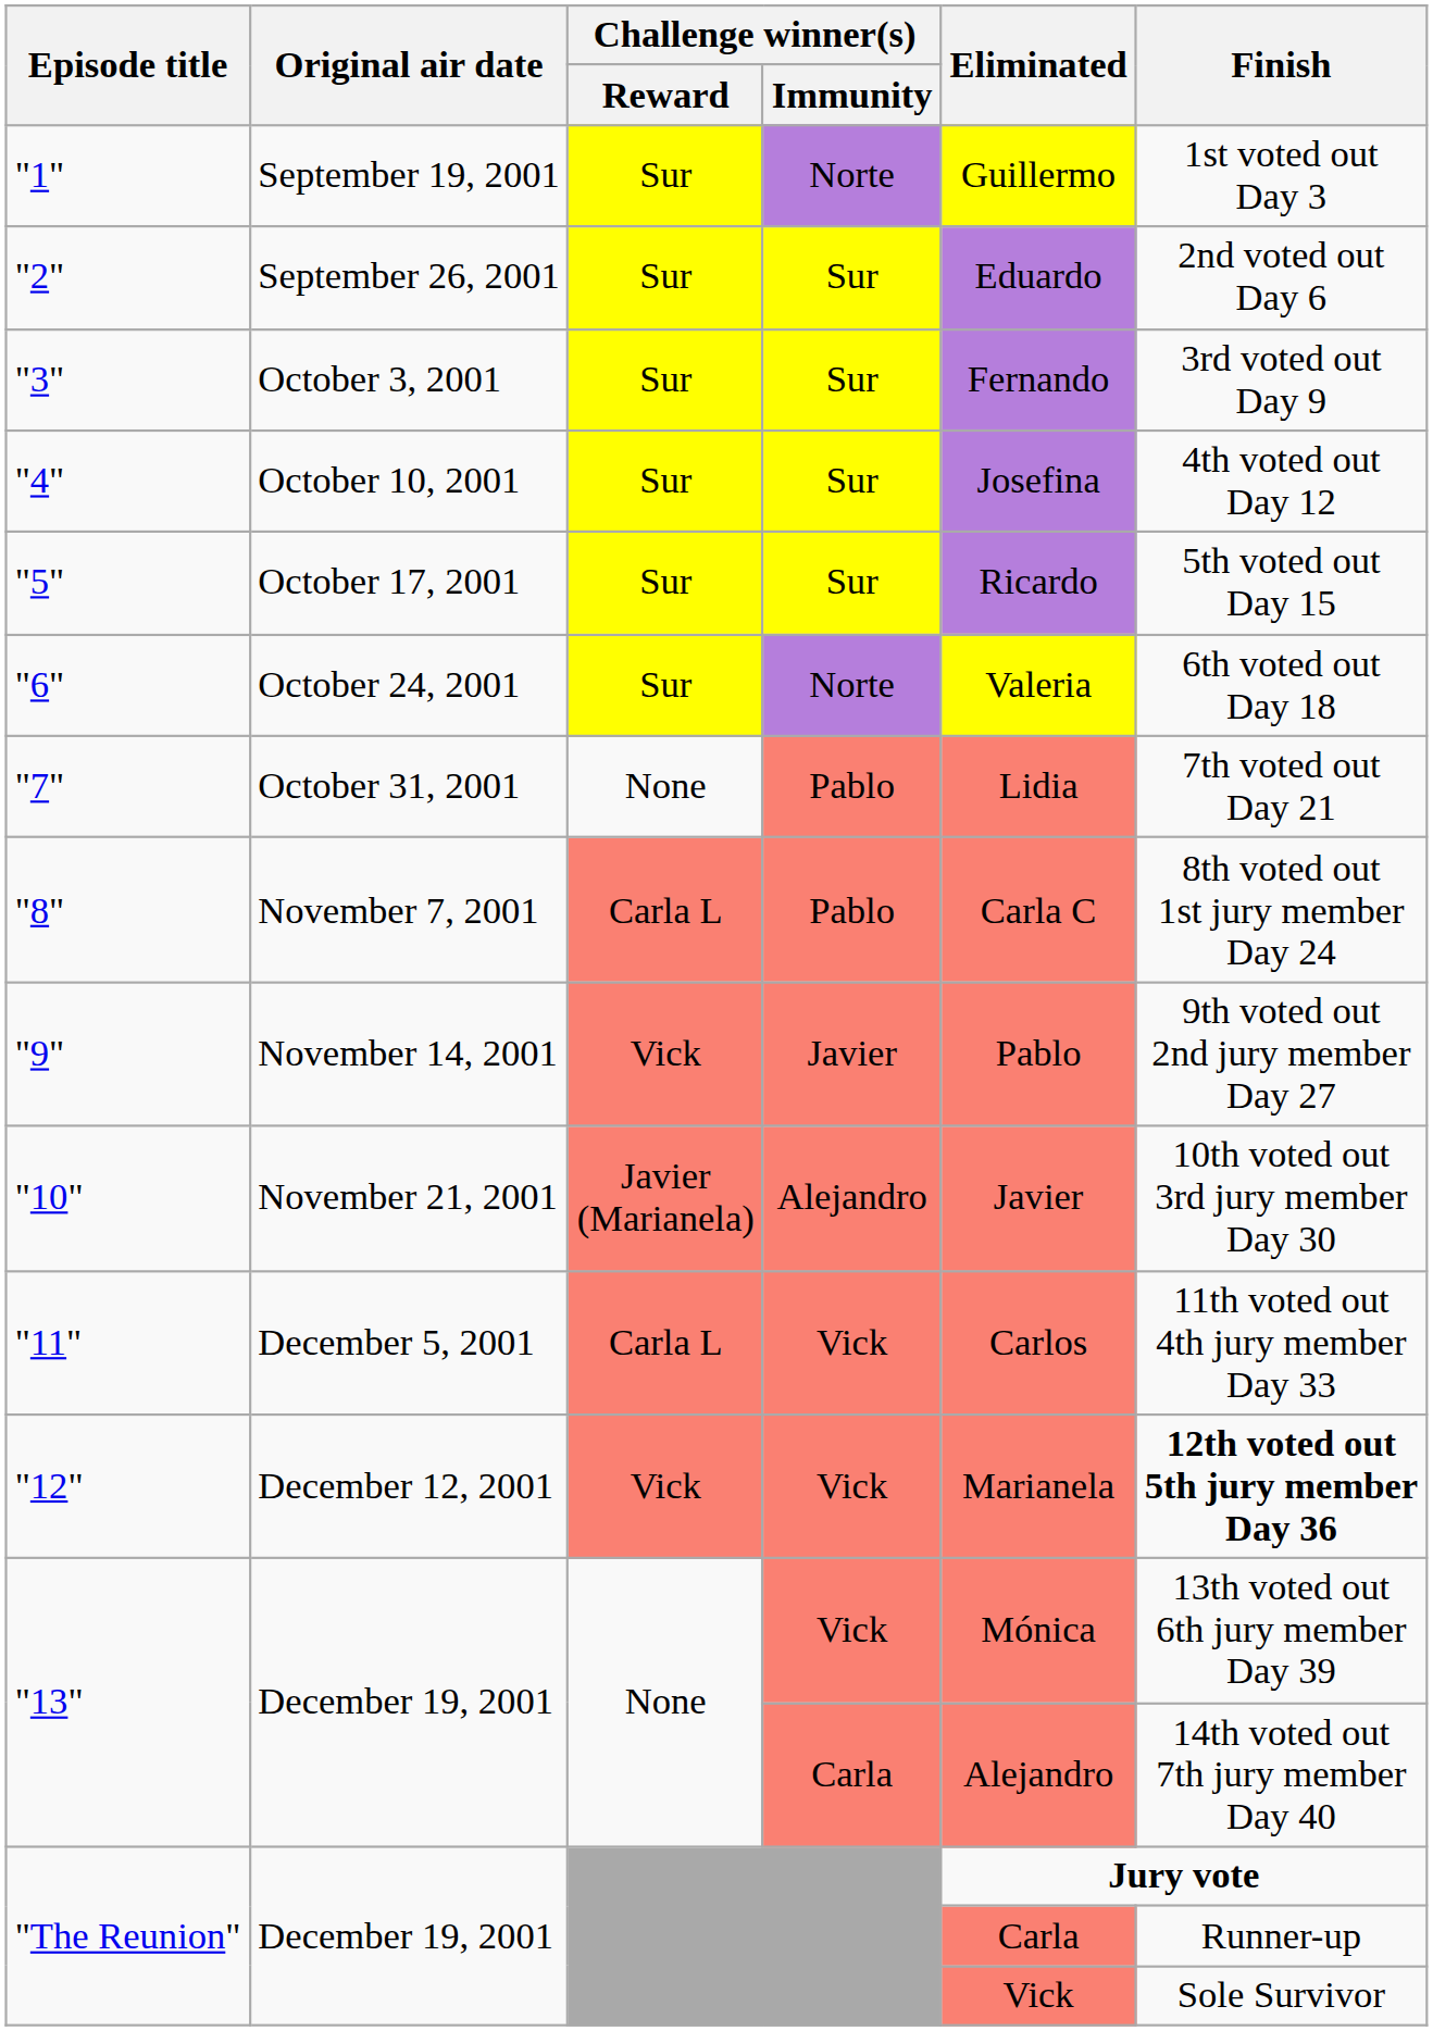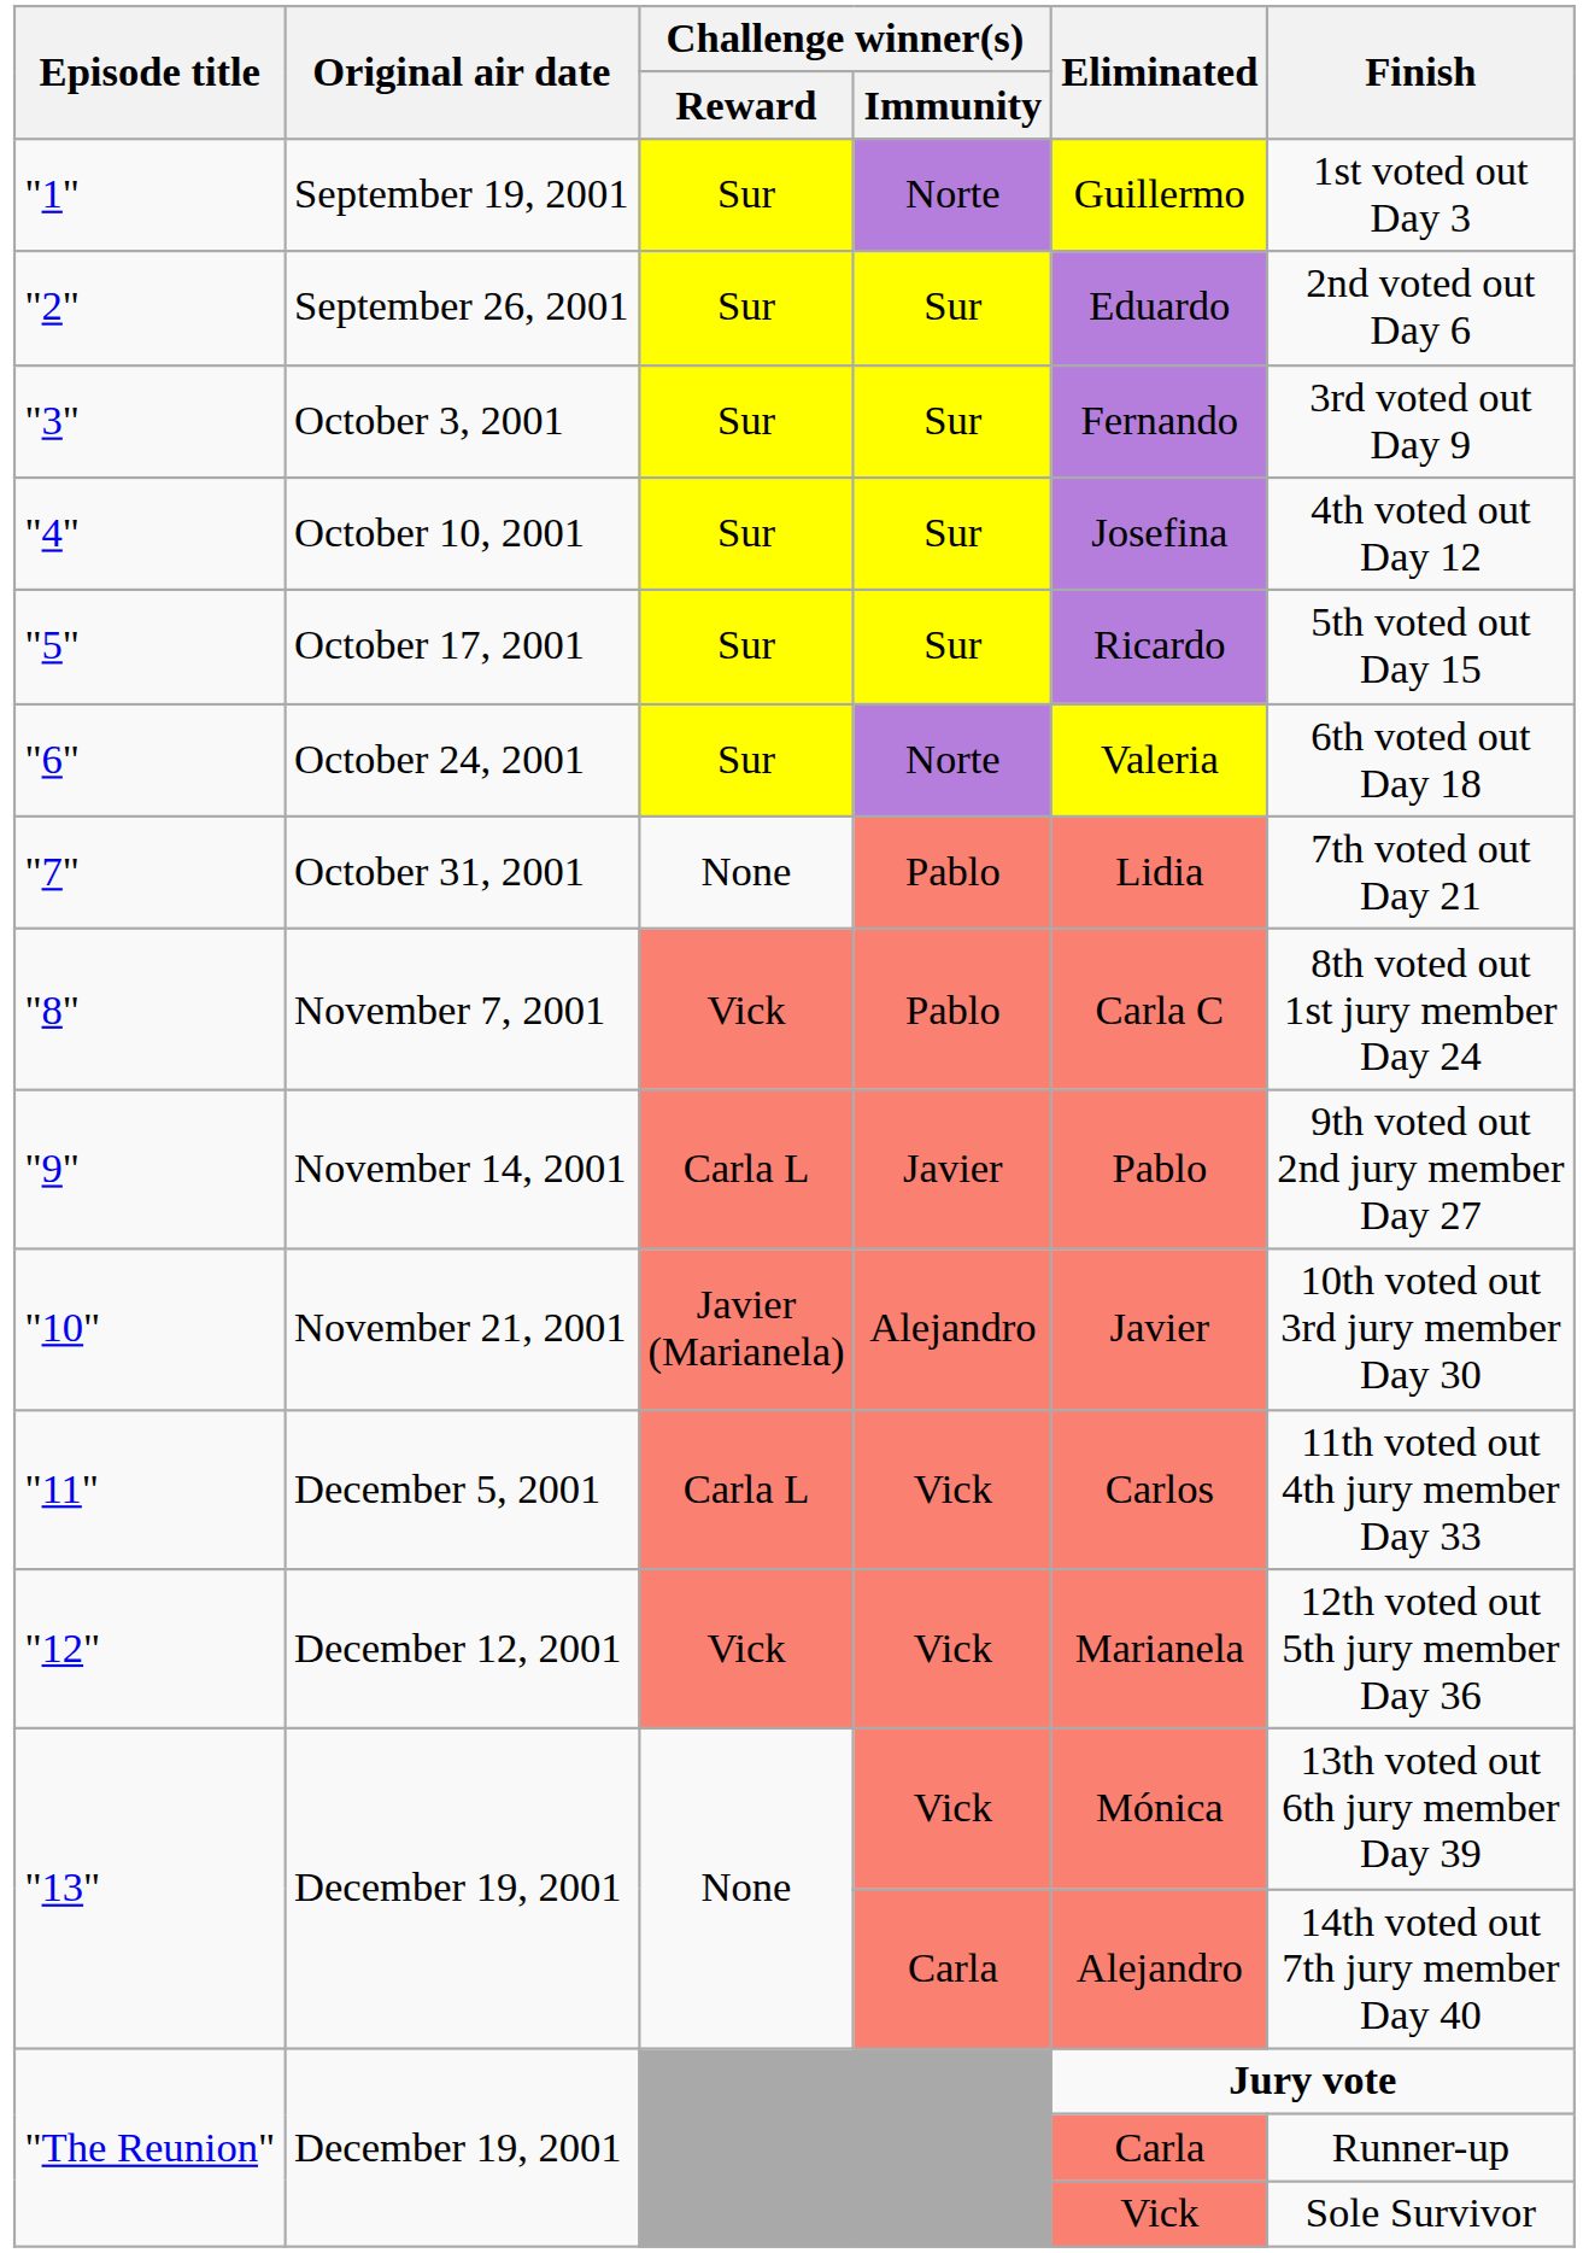"8" | Challenge winner(s) / Reward: Carla L -> Vick
"9" | Challenge winner(s) / Reward: Vick -> Carla L
"12" | Finish: bold -> normal
